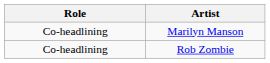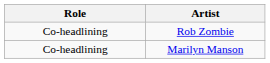rows swapped: Rob Zombie <-> Marilyn Manson
